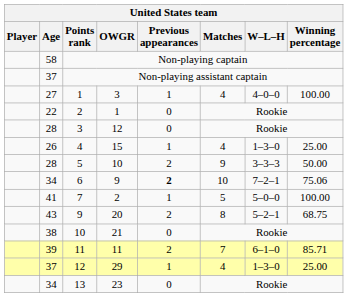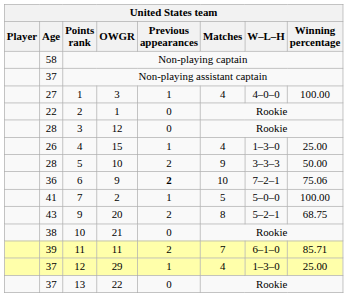6 | Age: 34 -> 36
13 | Age: 34 -> 37
13 | OWGR: 23 -> 22
